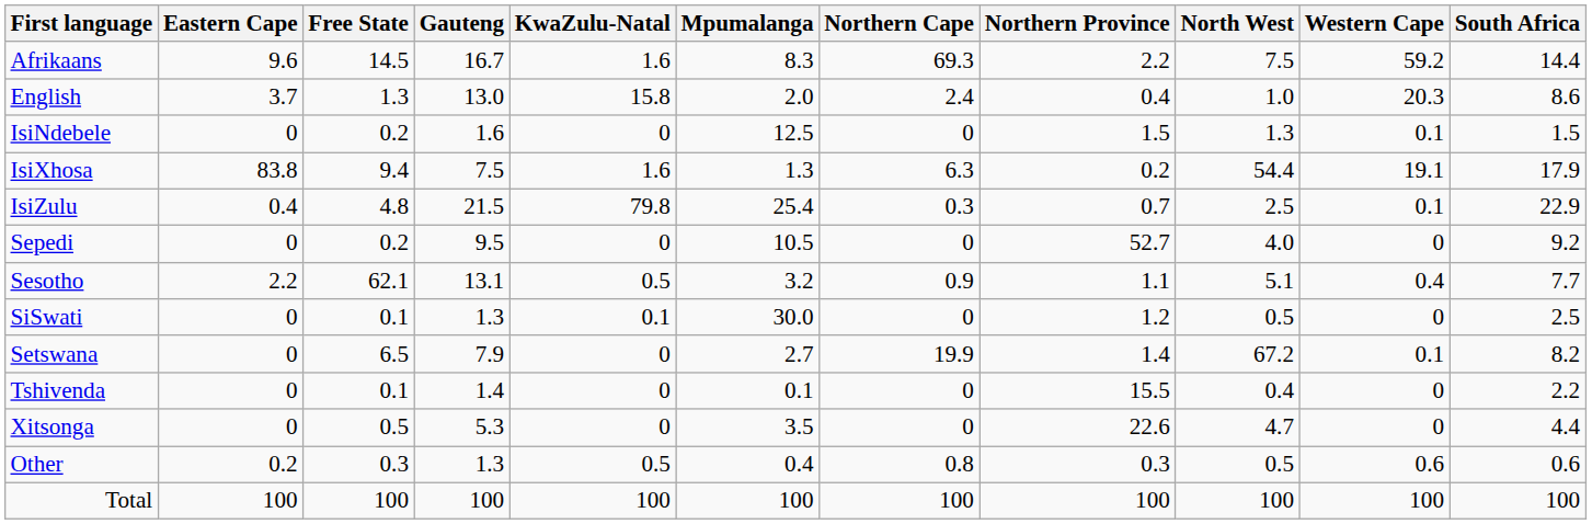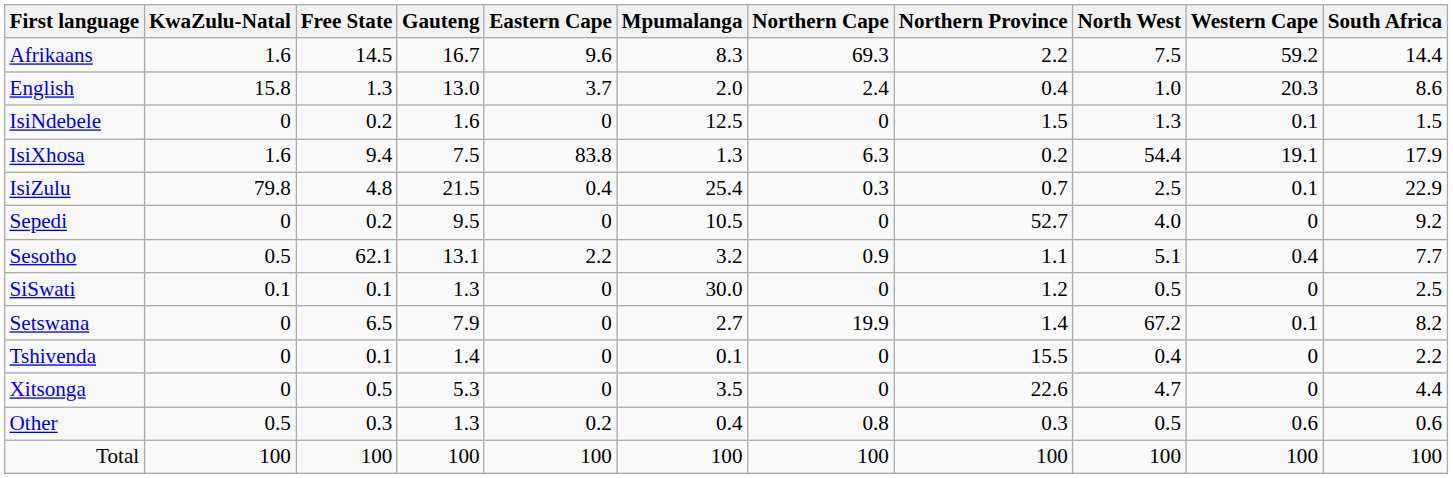columns swapped: Eastern Cape <-> KwaZulu-Natal
